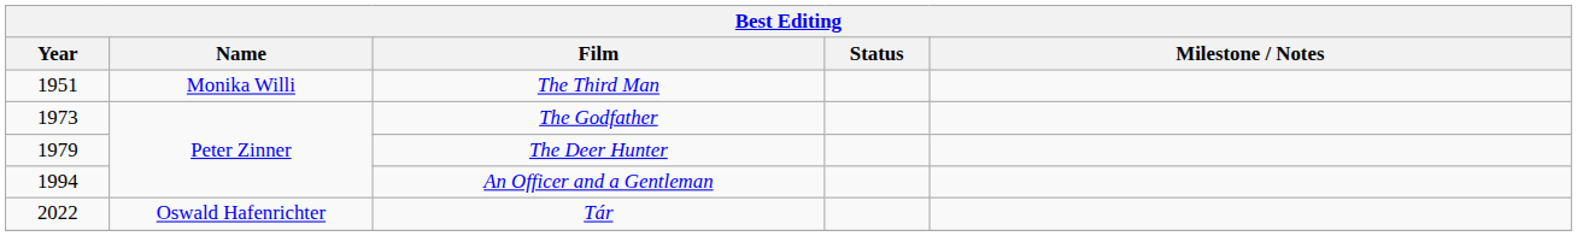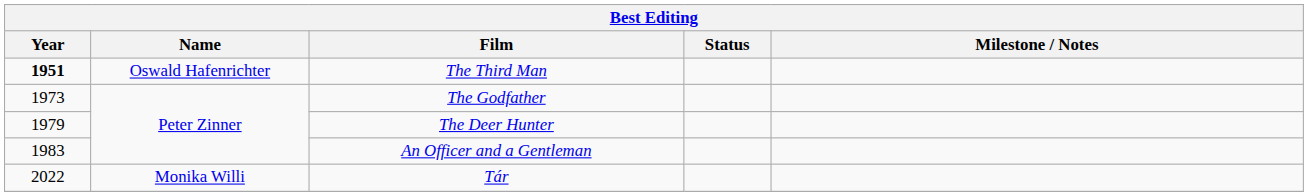The Third Man | Year: normal -> bold
The Third Man | Name: Monika Willi -> Oswald Hafenrichter
An Officer and a Gentleman | Year: 1994 -> 1983
Tár | Name: Oswald Hafenrichter -> Monika Willi
